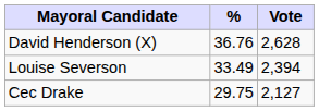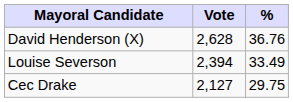columns swapped: Vote <-> %
